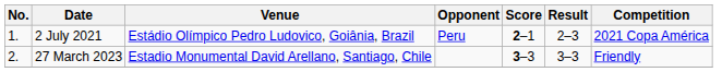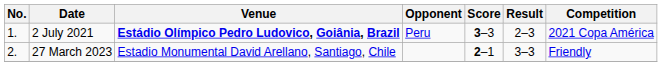2 July 2021 | Venue: normal -> bold
2 July 2021 | Score: 2–1 -> 3–3
27 March 2023 | Score: 3–3 -> 2–1
